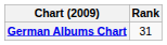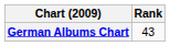German Albums Chart | Rank: 31 -> 43
